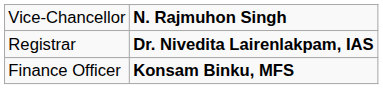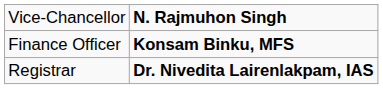rows swapped: Registrar <-> Finance Officer
